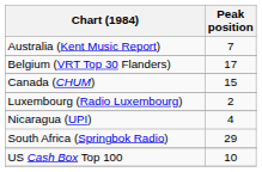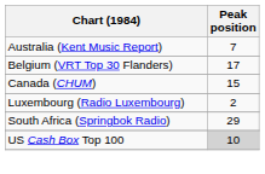- row: Nicaragua (UPI) | 4
US Cash Box Top 100 | Peak position: no background -> lightgrey background
